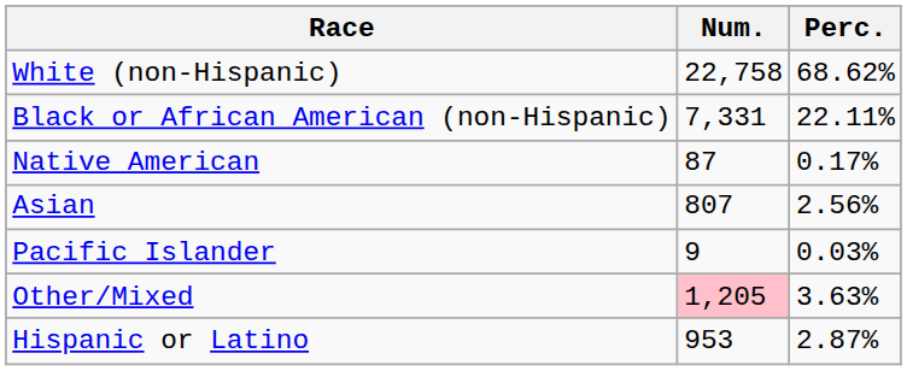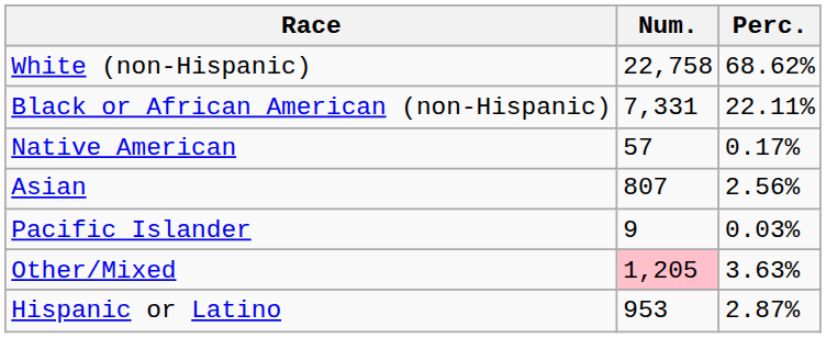Native American | Num.: 87 -> 57
